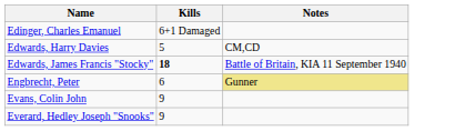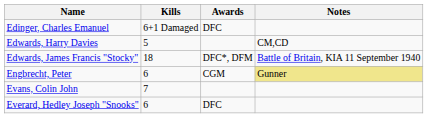+ column: Awards | DFC | DFC*, DFM | CGM | DFC
Edwards, James Francis "Stocky" | Kills: bold -> normal
Evans, Colin John | Kills: 9 -> 7
Everard, Hedley Joseph "Snooks" | Kills: 9 -> 6
